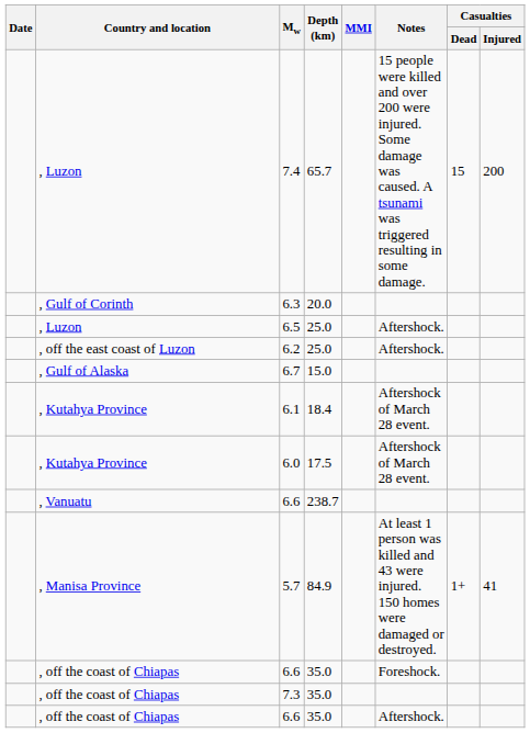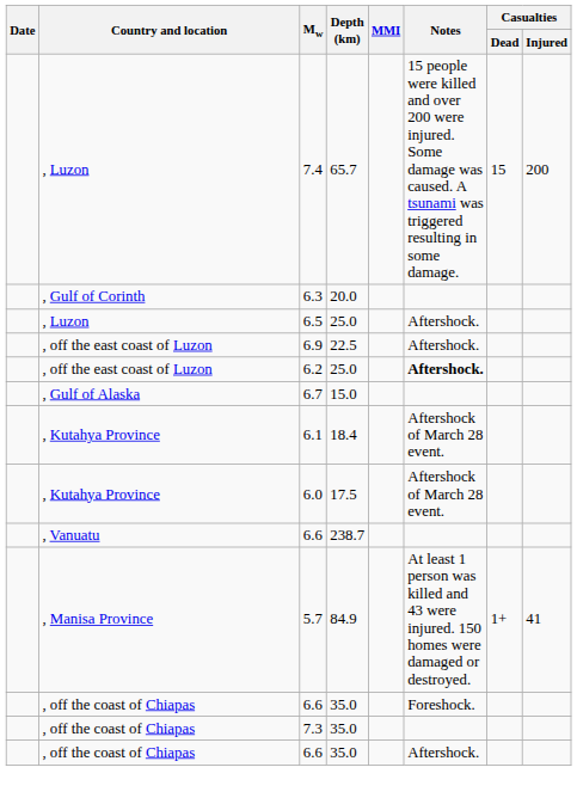+ row: , off the east coast of Luzon | 6.9 | 22.5 | Aftershock.
6.2 | Notes: normal -> bold
